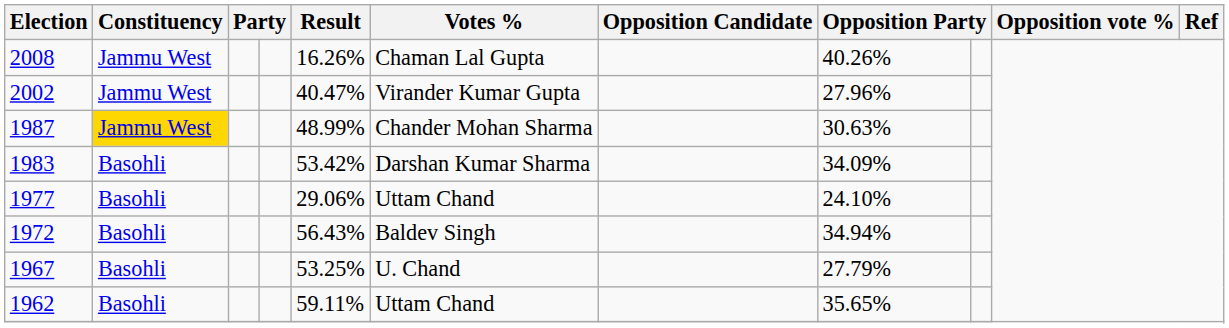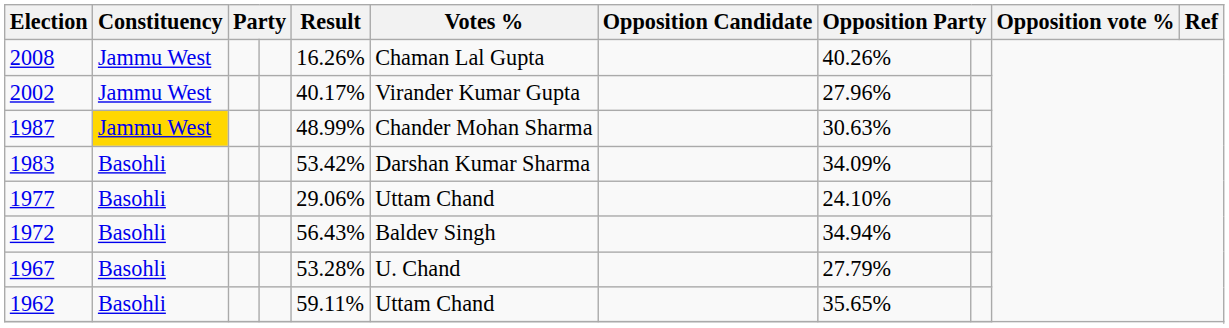2002 | Result: 40.47% -> 40.17%
1967 | Result: 53.25% -> 53.28%
